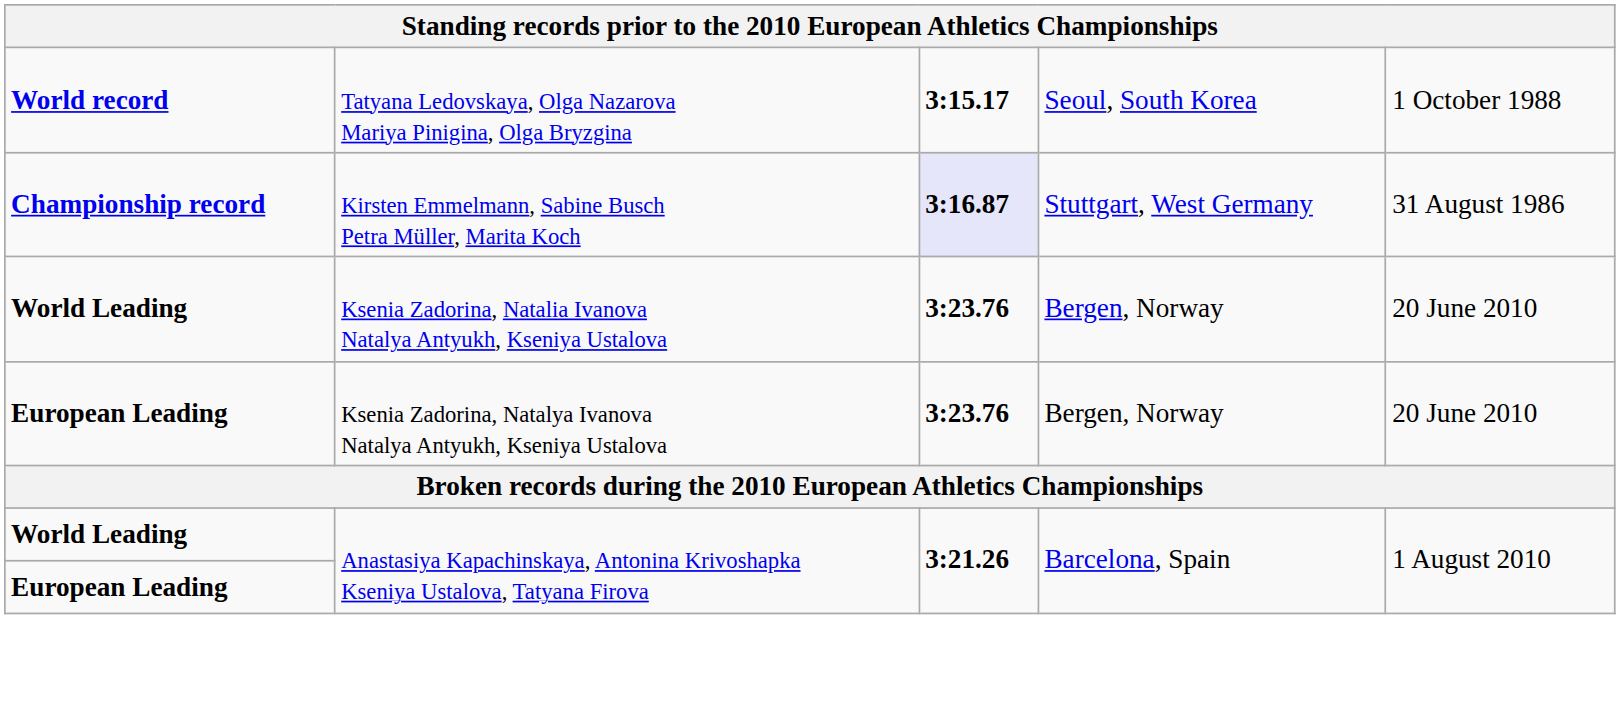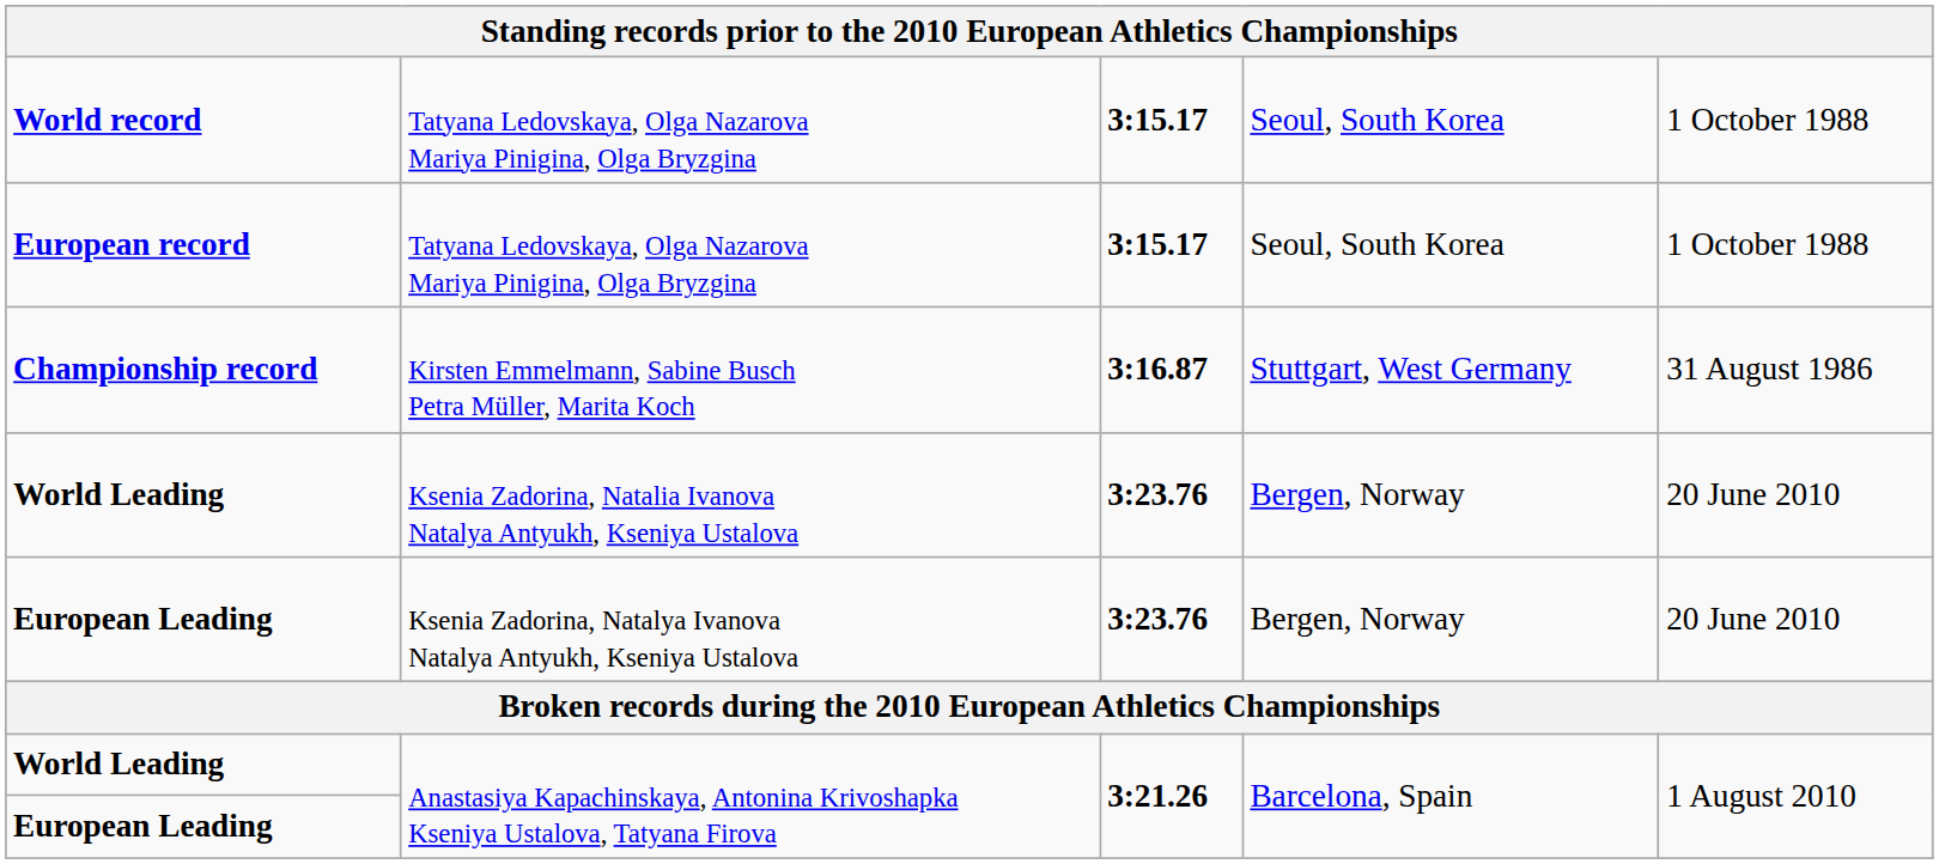+ row: European record | Tatyana Ledovskaya, Olga Nazarova Mariya Pinigina, Olga Bryzgina | 3:15.17 | Seoul, South Korea | 1 October 1988
Championship record | column 3: lavender background -> no background
